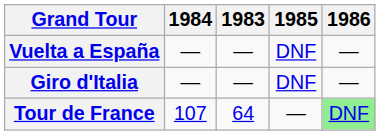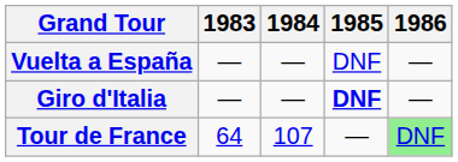columns swapped: 1983 <-> 1984
Giro d'Italia | 1985: normal -> bold
